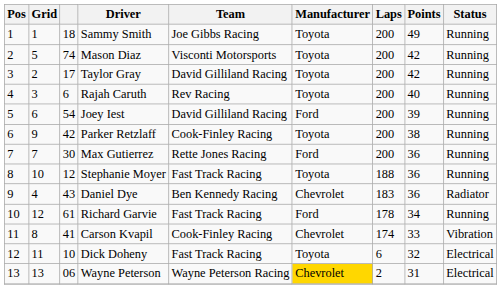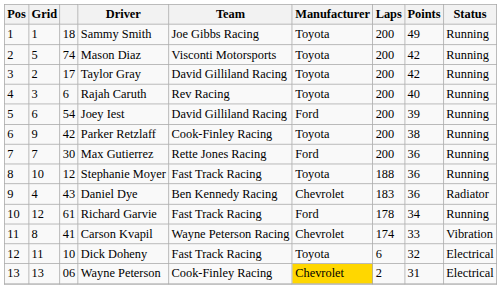Carson Kvapil | Team: Cook-Finley Racing -> Wayne Peterson Racing
Wayne Peterson | Team: Wayne Peterson Racing -> Cook-Finley Racing
